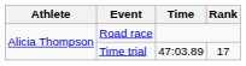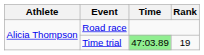Time trial | Time: no background -> lightgreen background
Time trial | Rank: 17 -> 19
